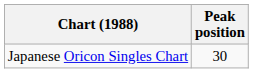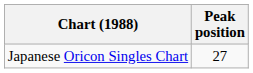Japanese Oricon Singles Chart | Peak position: 30 -> 27
